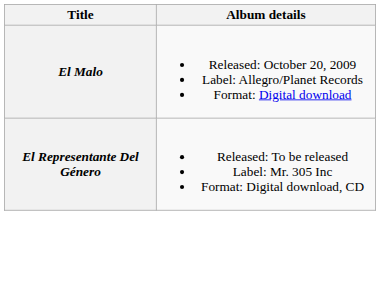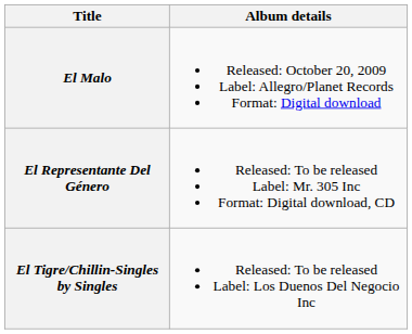+ row: El Tigre/Chillin-Singles by Singles | Released: To be released Label: Los Duenos Del Negocio Inc
